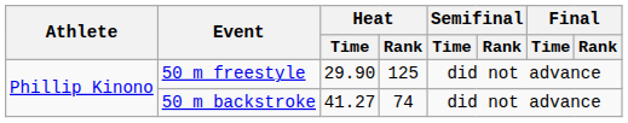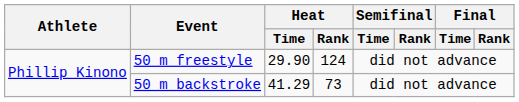50 m freestyle | Heat / Rank: 125 -> 124
50 m backstroke | Heat / Time: 41.27 -> 41.29
50 m backstroke | Heat / Rank: 74 -> 73
